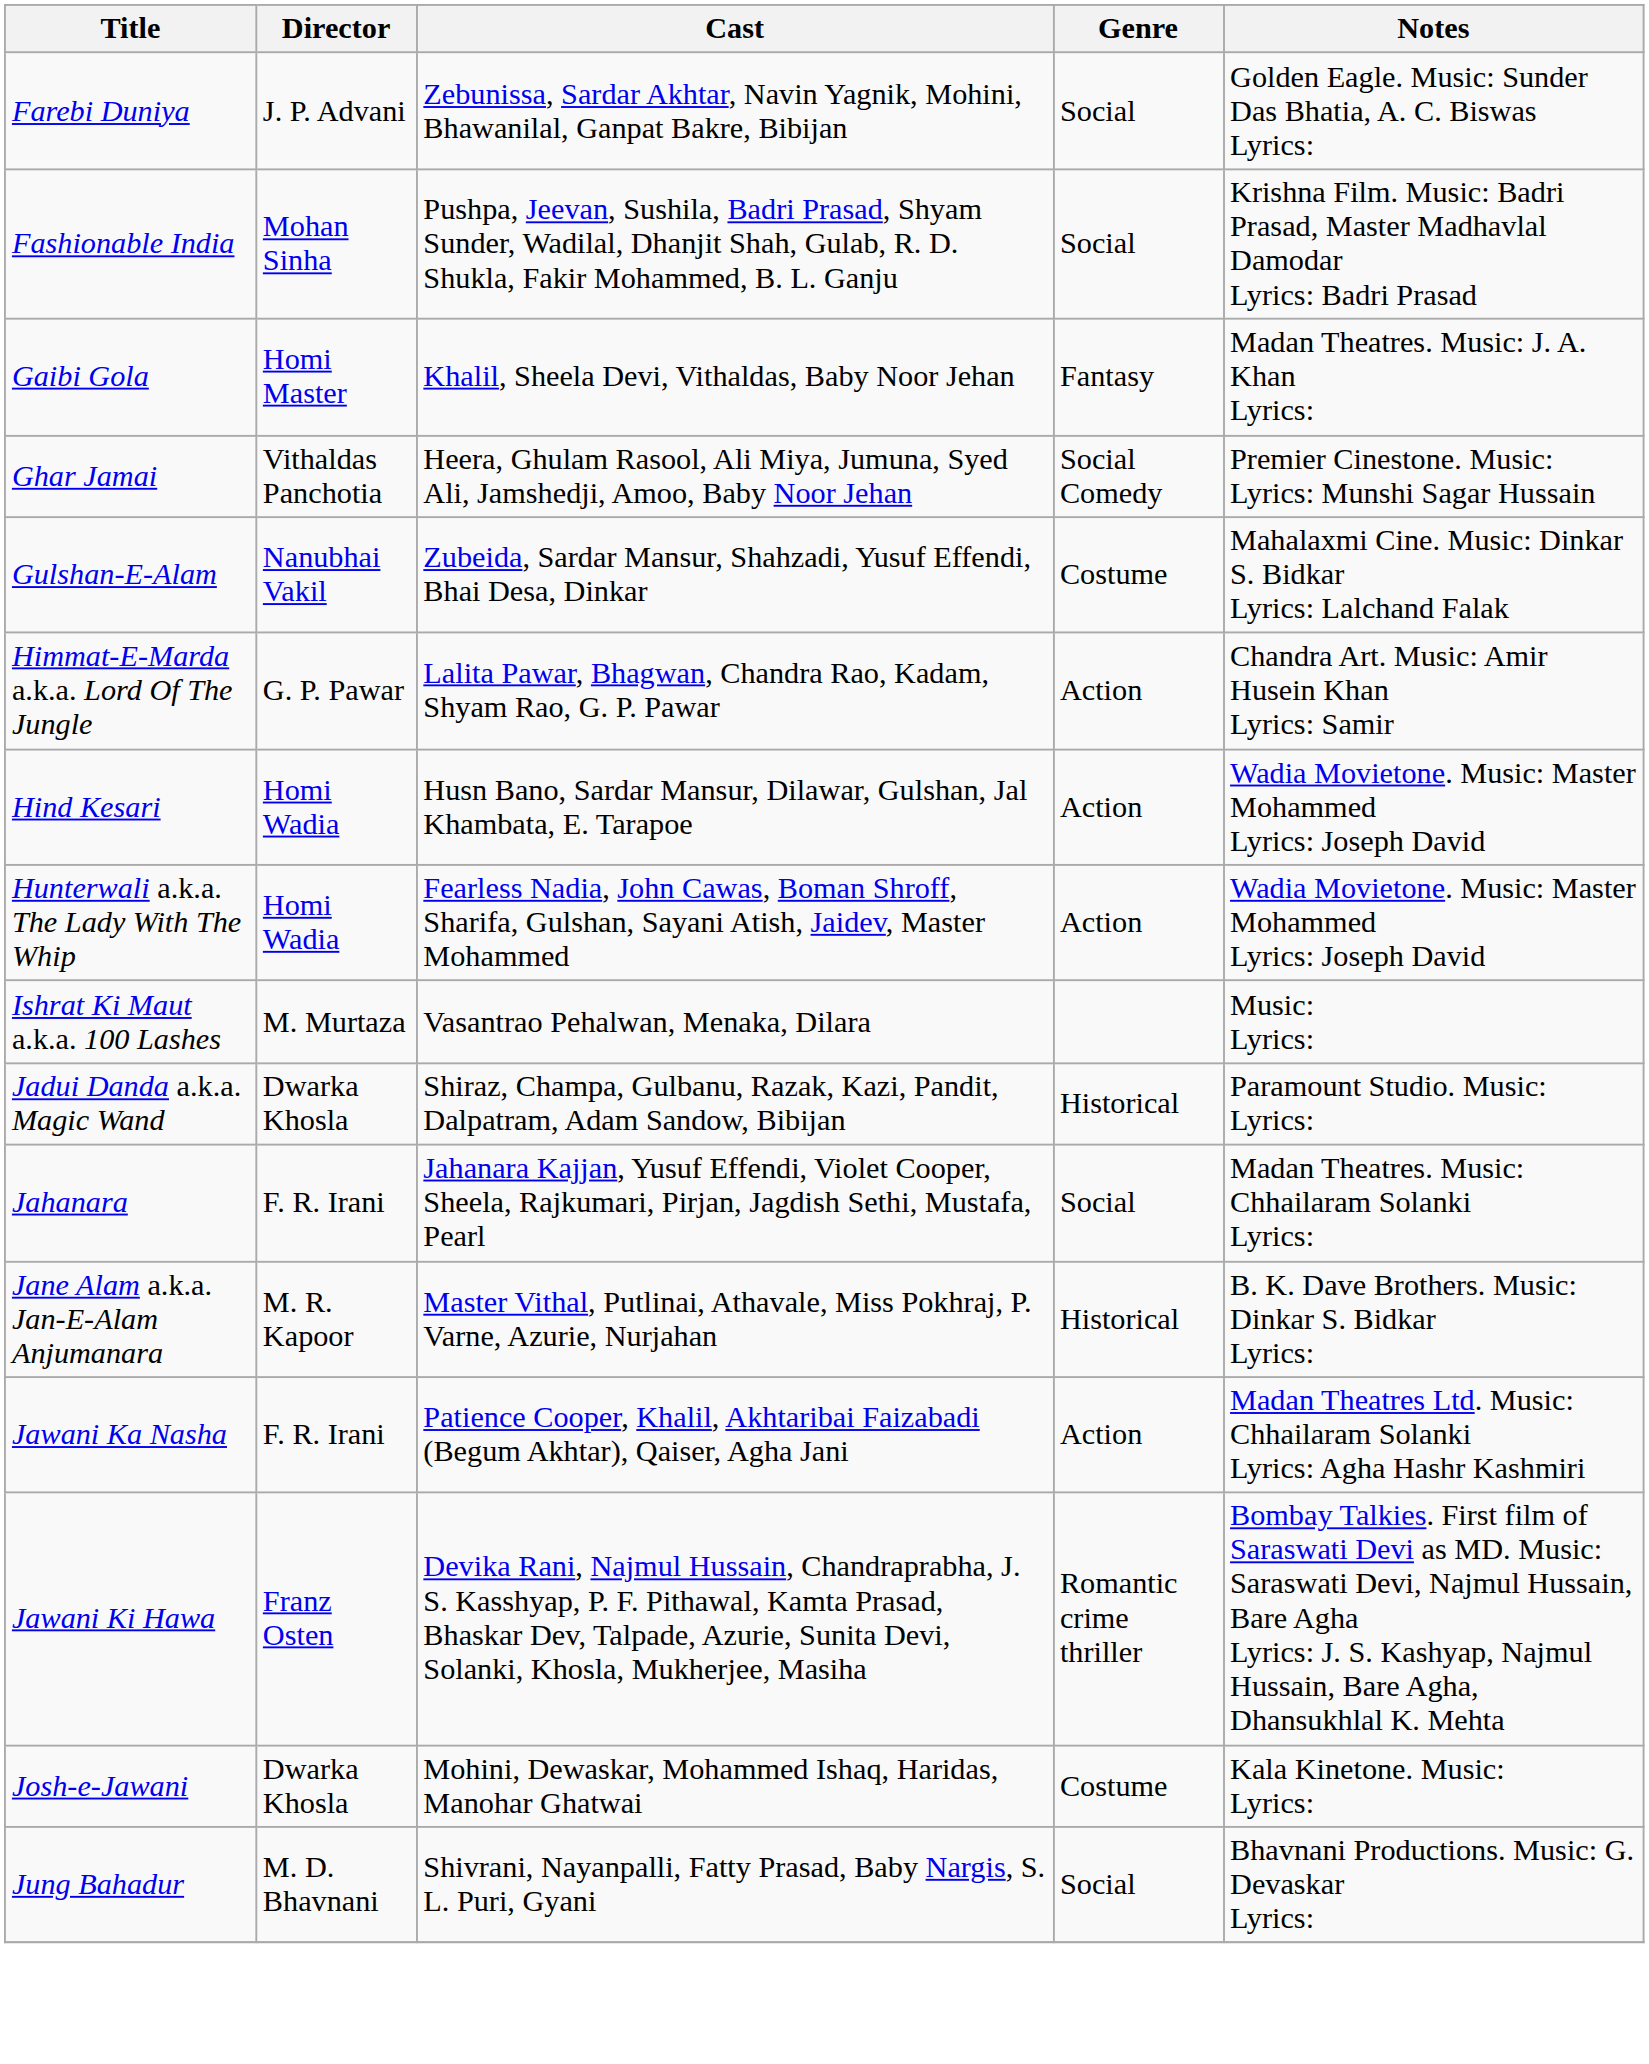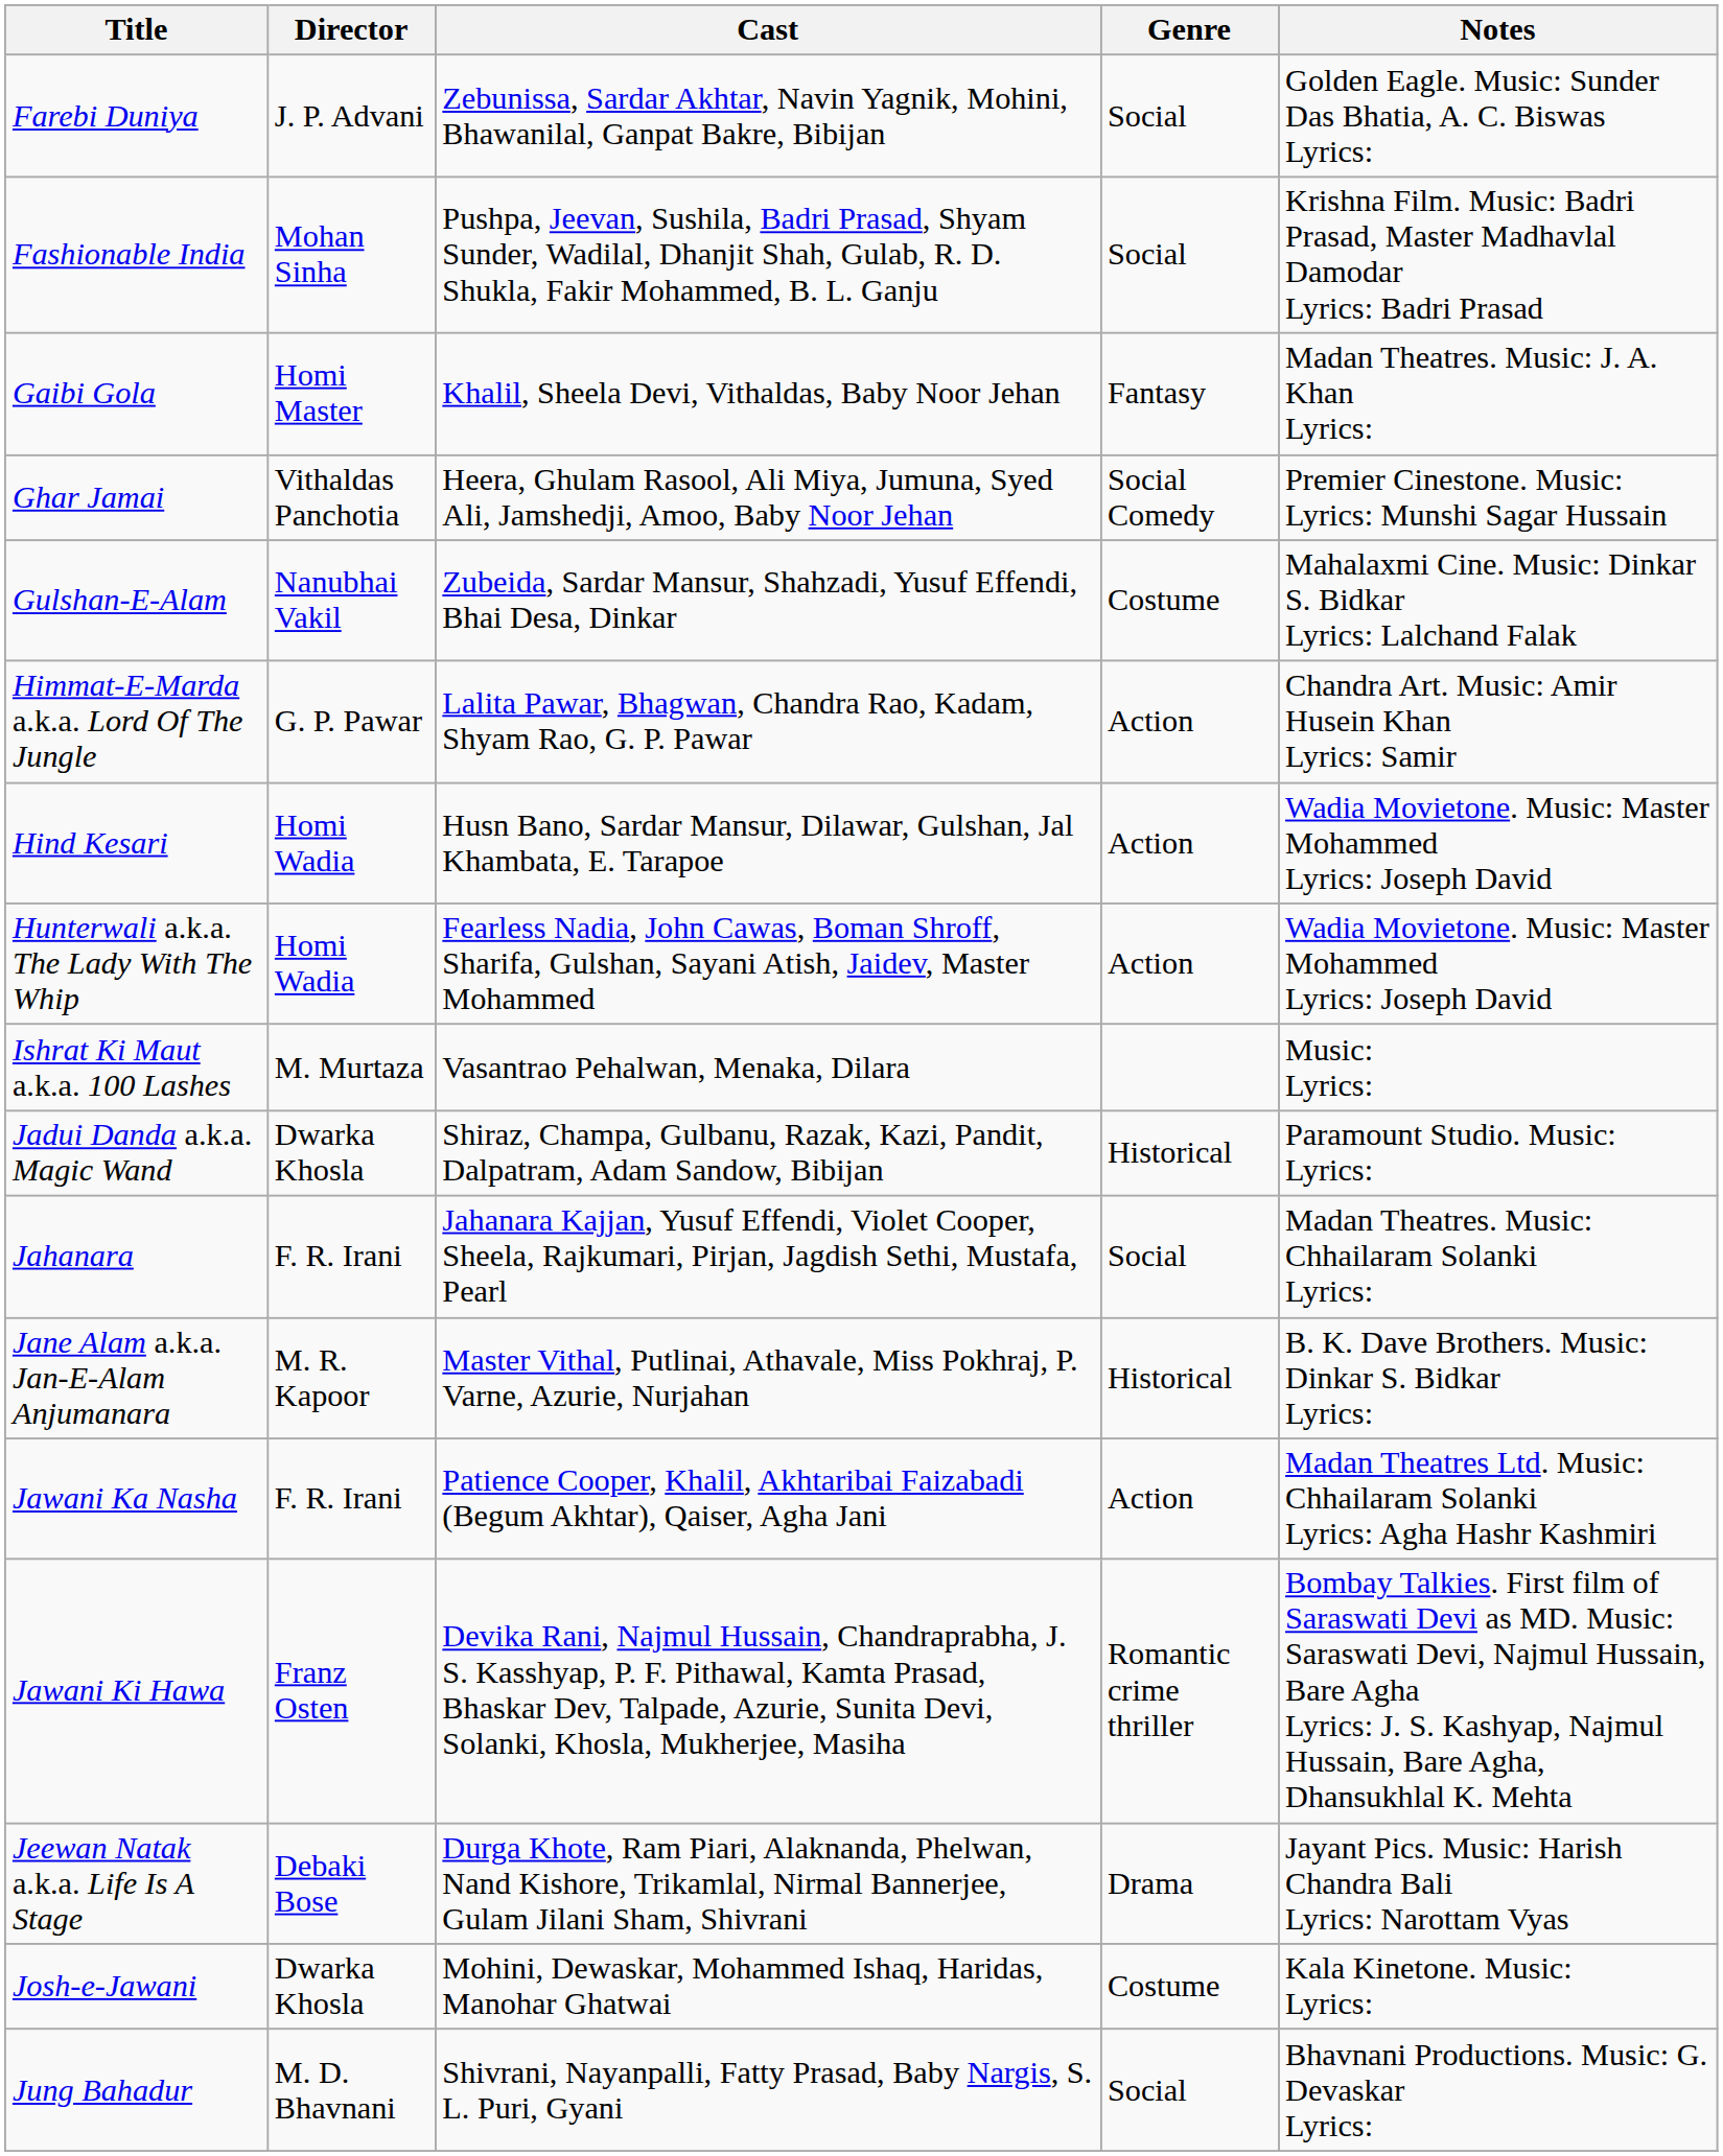+ row: Jeewan Natak a.k.a. Life Is A Stage | Debaki Bose | Durga Khote, Ram Piari, Alaknanda, Phelwan, Nand Kishore, Trikamlal, Nirmal Bannerjee, Gulam Jilani Sham, Shivrani | Drama | Jayant Pics. Music: Harish Chandra Bali Lyrics: Narottam Vyas
